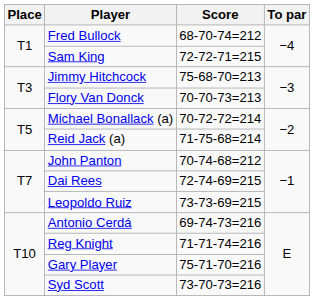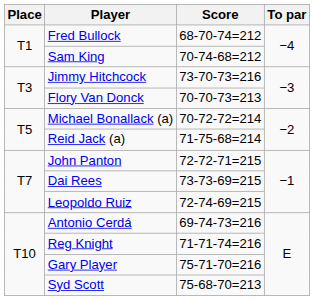Sam King | Score: 72-72-71=215 -> 70-74-68=212
Jimmy Hitchcock | Score: 75-68-70=213 -> 73-70-73=216
John Panton | Score: 70-74-68=212 -> 72-72-71=215
Dai Rees | Score: 72-74-69=215 -> 73-73-69=215
Leopoldo Ruiz | Score: 73-73-69=215 -> 72-74-69=215
Syd Scott | Score: 73-70-73=216 -> 75-68-70=213
